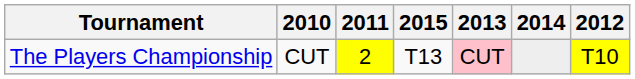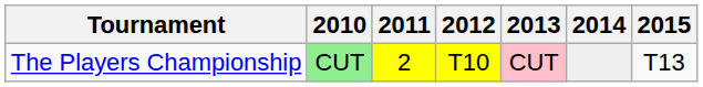columns swapped: 2012 <-> 2015
The Players Championship | 2010: no background -> lightgreen background
